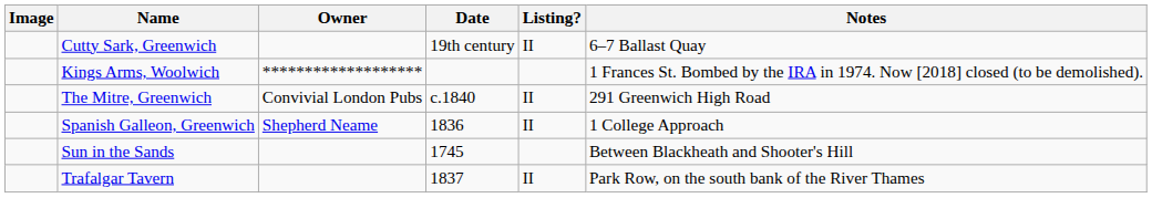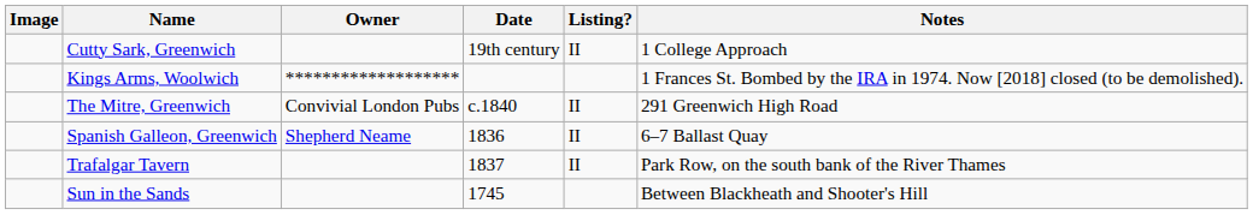Cutty Sark, Greenwich | Notes: 6–7 Ballast Quay -> 1 College Approach
Spanish Galleon, Greenwich | Notes: 1 College Approach -> 6–7 Ballast Quay
rows swapped: Sun in the Sands <-> Trafalgar Tavern
